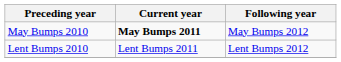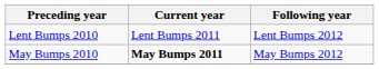rows swapped: May Bumps 2010 <-> Lent Bumps 2010
